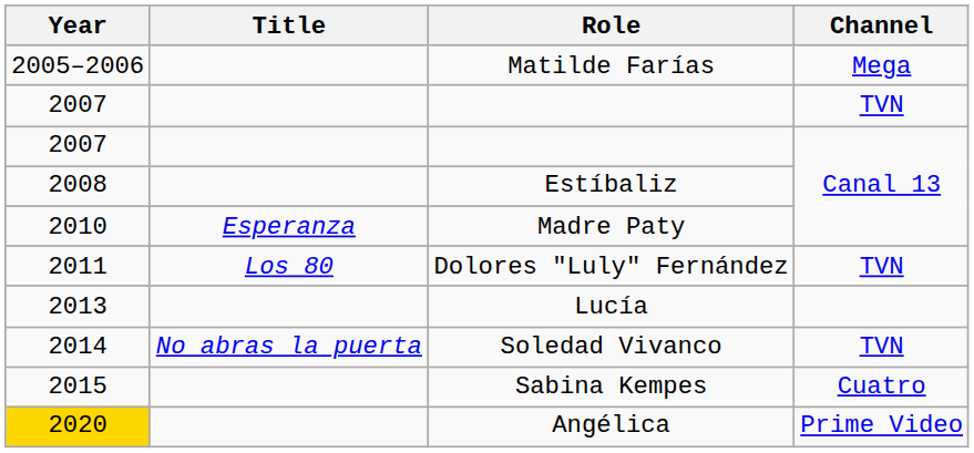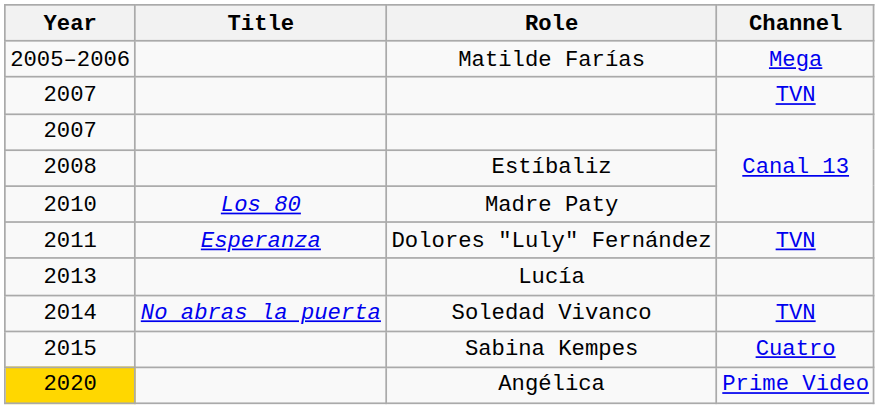Madre Paty | Title: Esperanza -> Los 80
Dolores "Luly" Fernández | Title: Los 80 -> Esperanza
